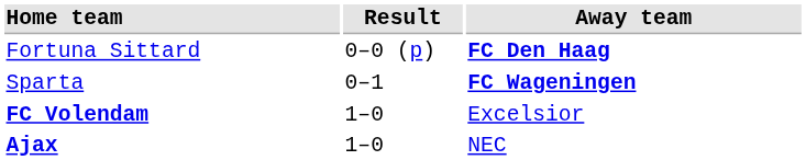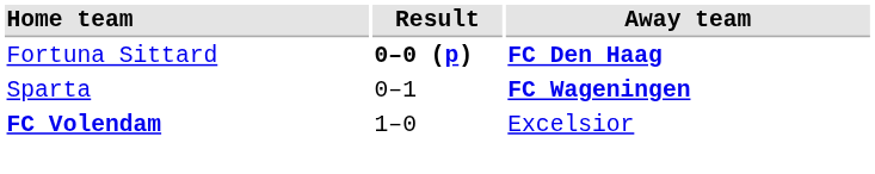Fortuna Sittard | Result: normal -> bold
- row: Ajax | 1–0 | NEC
